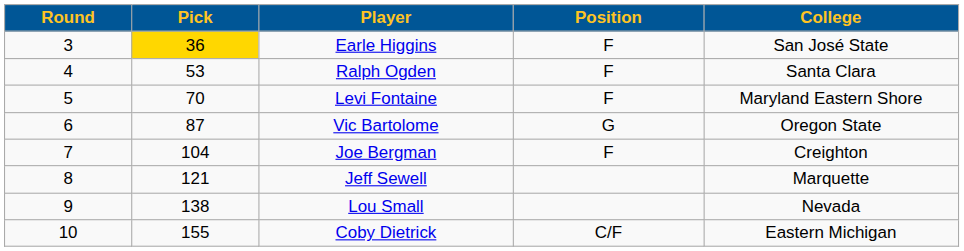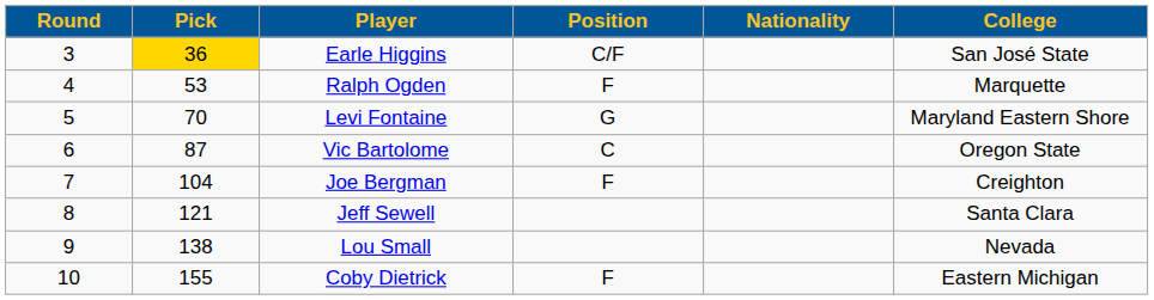+ column: Nationality
Earle Higgins | Position: F -> C/F
Ralph Ogden | College: Santa Clara -> Marquette
Levi Fontaine | Position: F -> G
Vic Bartolome | Position: G -> C
Jeff Sewell | College: Marquette -> Santa Clara
Coby Dietrick | Position: C/F -> F
